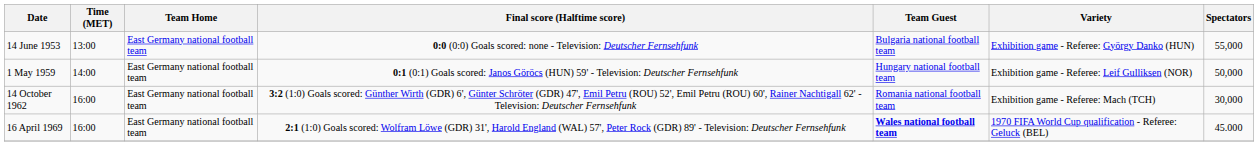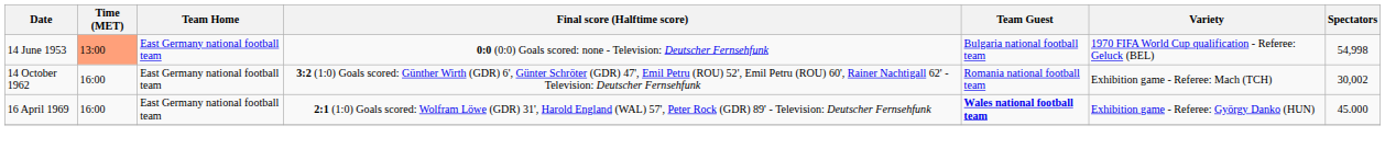14 June 1953 | Time (MET): no background -> lightsalmon background
14 June 1953 | Variety: Exhibition game - Referee: György Danko (HUN) -> 1970 FIFA World Cup qualification - Referee: Geluck (BEL)
14 June 1953 | Spectators: 55,000 -> 54,998
- row: 1 May 1959 | 14:00 | East Germany national football team | 0:1 (0:1) Goals scored: Janos Göröcs (HUN) 59' - Television: Deutscher Fernsehfunk | Hungary national football team | Exhibition game - Referee: Leif Gulliksen (NOR) | 50,000
14 October 1962 | Spectators: 30,000 -> 30,002
16 April 1969 | Variety: 1970 FIFA World Cup qualification - Referee: Geluck (BEL) -> Exhibition game - Referee: György Danko (HUN)
